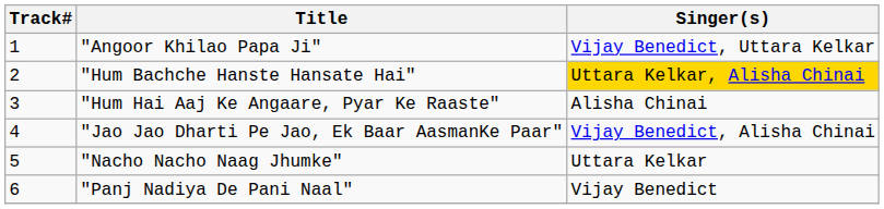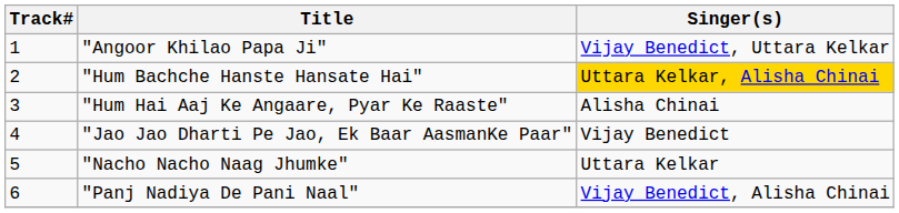"Jao Jao Dharti Pe Jao, Ek Baar AasmanKe Paar" | Singer(s): Vijay Benedict, Alisha Chinai -> Vijay Benedict
"Panj Nadiya De Pani Naal" | Singer(s): Vijay Benedict -> Vijay Benedict, Alisha Chinai
